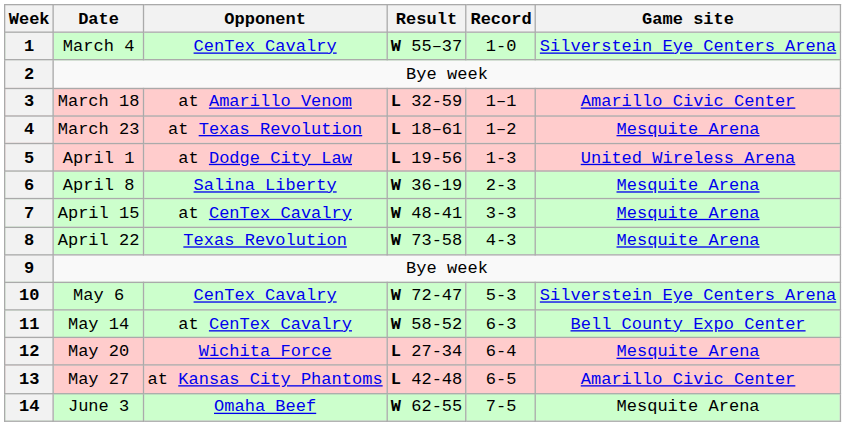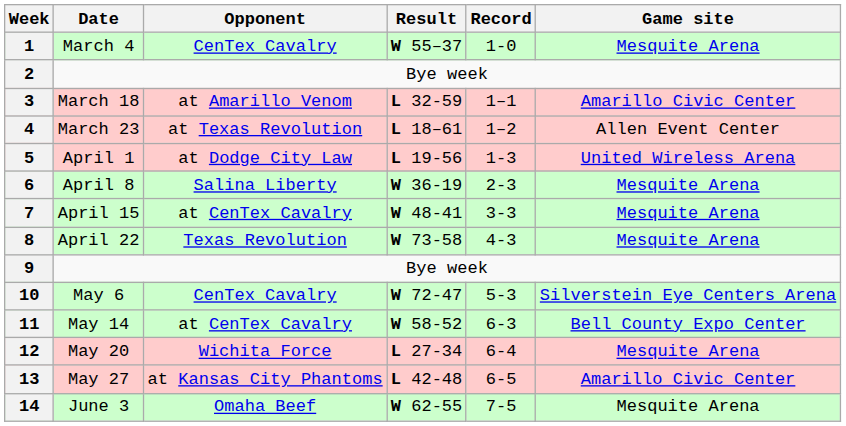1 | Game site: Silverstein Eye Centers Arena -> Mesquite Arena
4 | Game site: Mesquite Arena -> Allen Event Center
